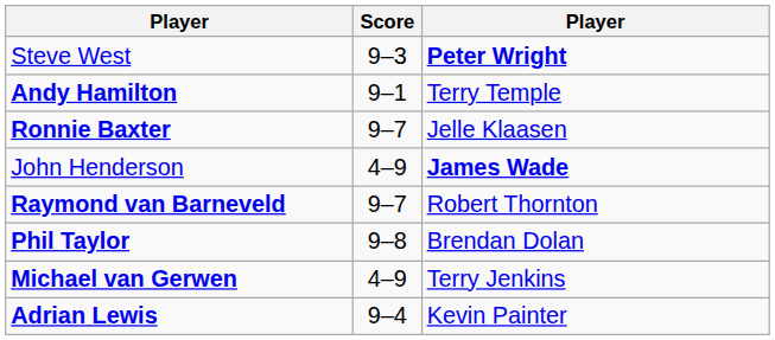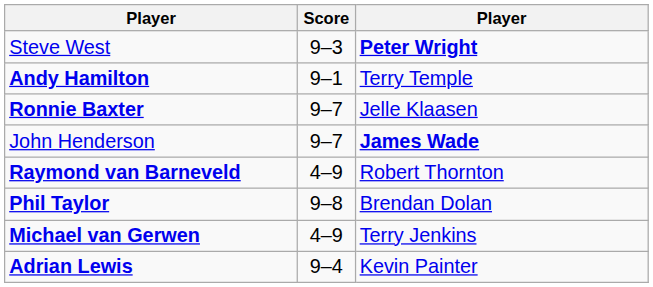John Henderson | Score: 4–9 -> 9–7
Raymond van Barneveld | Score: 9–7 -> 4–9
